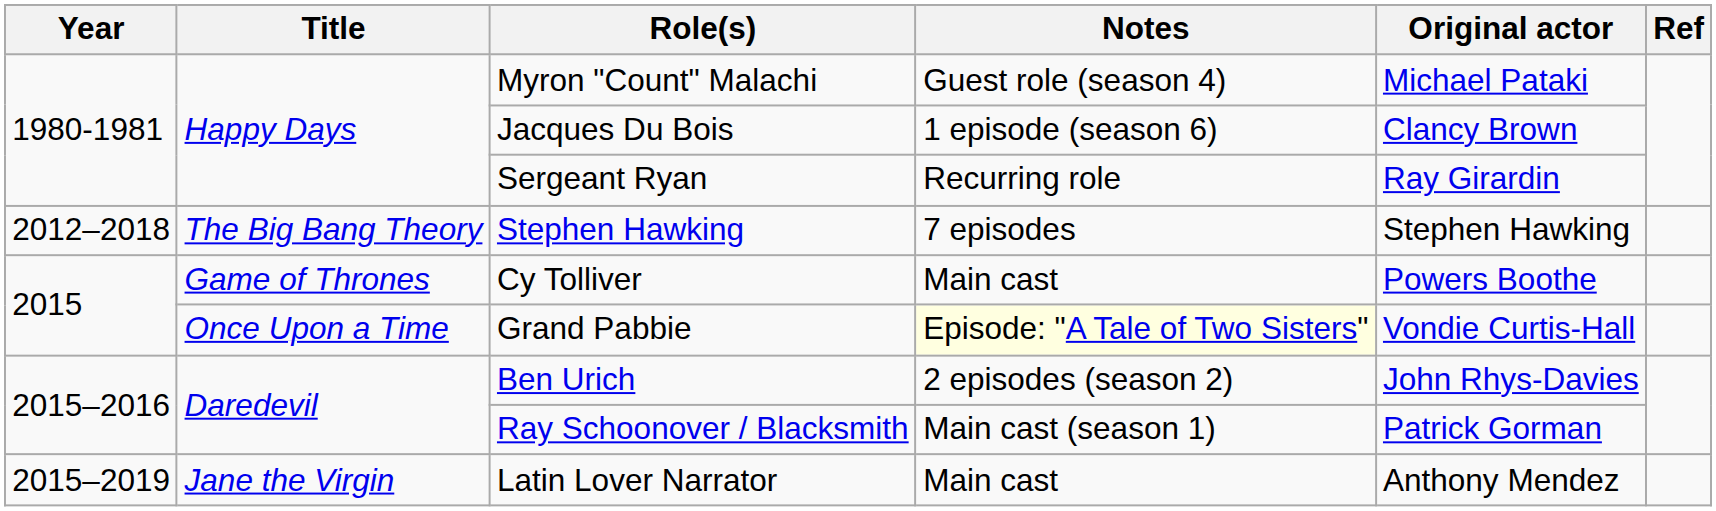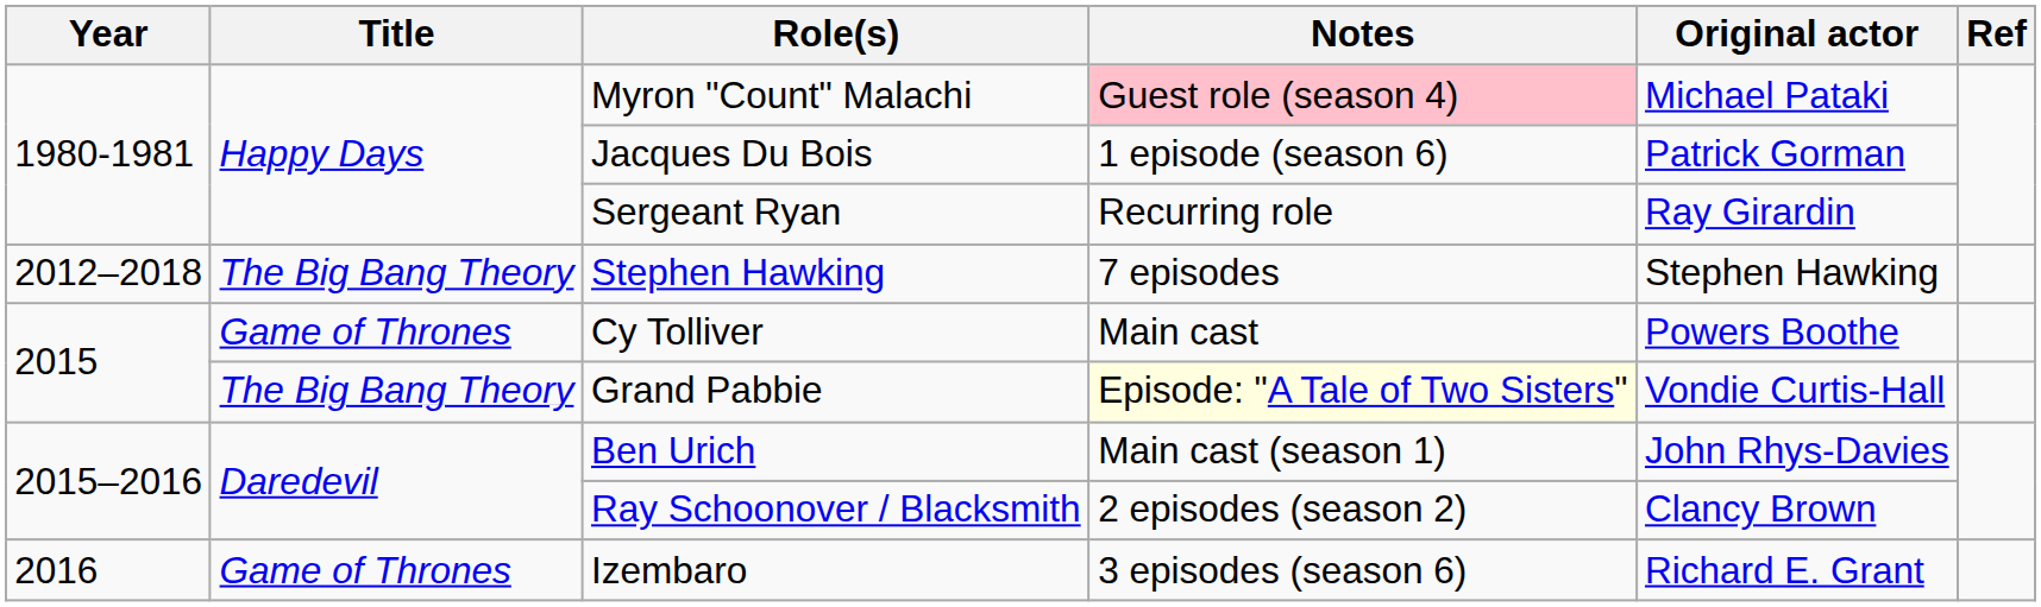Myron "Count" Malachi | Notes: no background -> pink background
Jacques Du Bois | Original actor: Clancy Brown -> Patrick Gorman
Grand Pabbie | Title: Once Upon a Time -> The Big Bang Theory
Ben Urich | Notes: 2 episodes (season 2) -> Main cast (season 1)
Ray Schoonover / Blacksmith | Notes: Main cast (season 1) -> 2 episodes (season 2)
Ray Schoonover / Blacksmith | Original actor: Patrick Gorman -> Clancy Brown
- row: 2015–2019 | Jane the Virgin | Latin Lover Narrator | Main cast | Anthony Mendez
+ row: 2016 | Game of Thrones | Izembaro | 3 episodes (season 6) | Richard E. Grant
